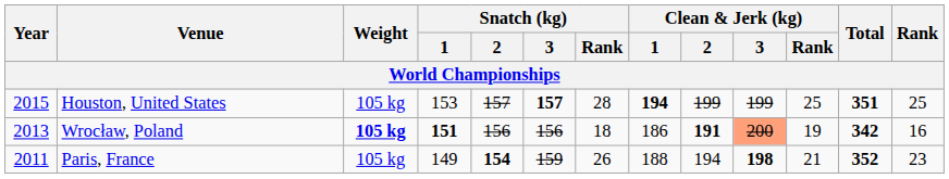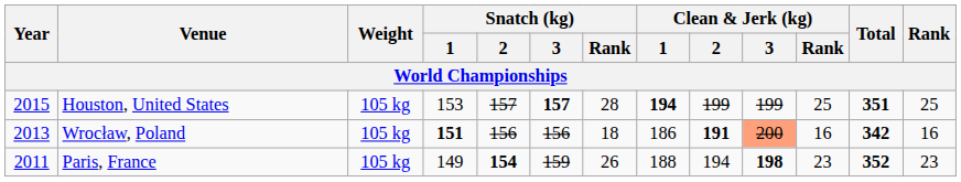Wrocław, Poland | Weight: bold -> normal
Wrocław, Poland | Clean & Jerk (kg) / Rank: 19 -> 16
Paris, France | Clean & Jerk (kg) / Rank: 21 -> 23
